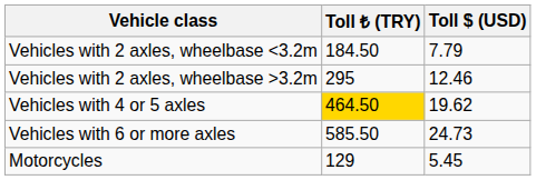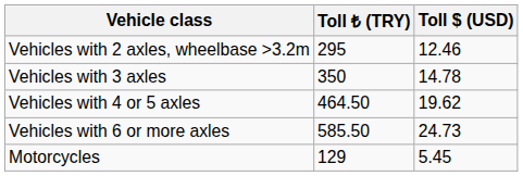- row: Vehicles with 2 axles, wheelbase <3.2m | 184.50 | 7.79
+ row: Vehicles with 3 axles | 350 | 14.78
Vehicles with 4 or 5 axles | Toll ₺ (TRY): gold background -> no background
